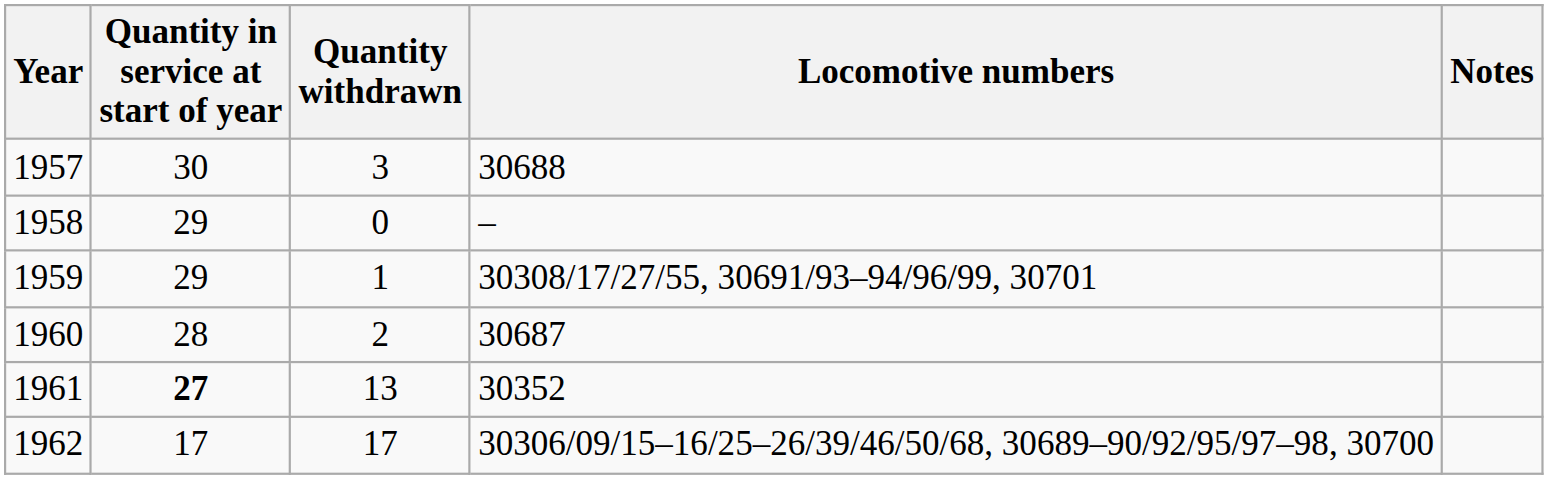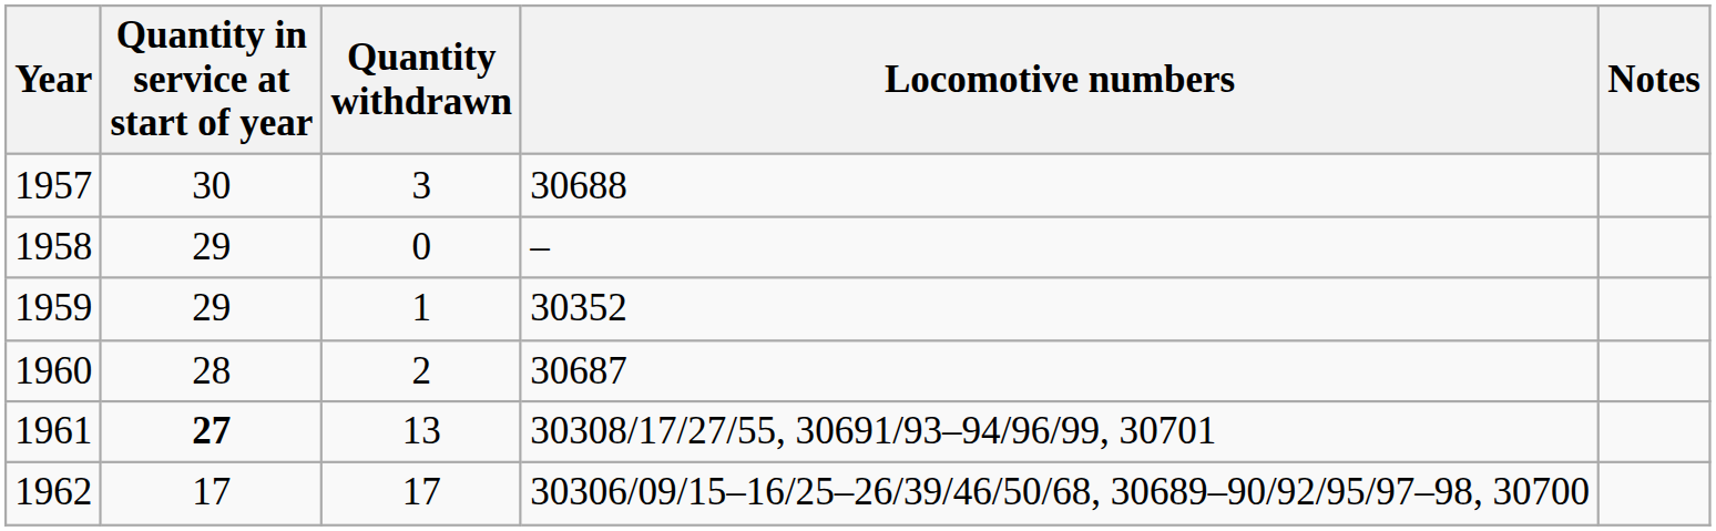1959 | Locomotive numbers: 30308/17/27/55, 30691/93–94/96/99, 30701 -> 30352
1961 | Locomotive numbers: 30352 -> 30308/17/27/55, 30691/93–94/96/99, 30701
